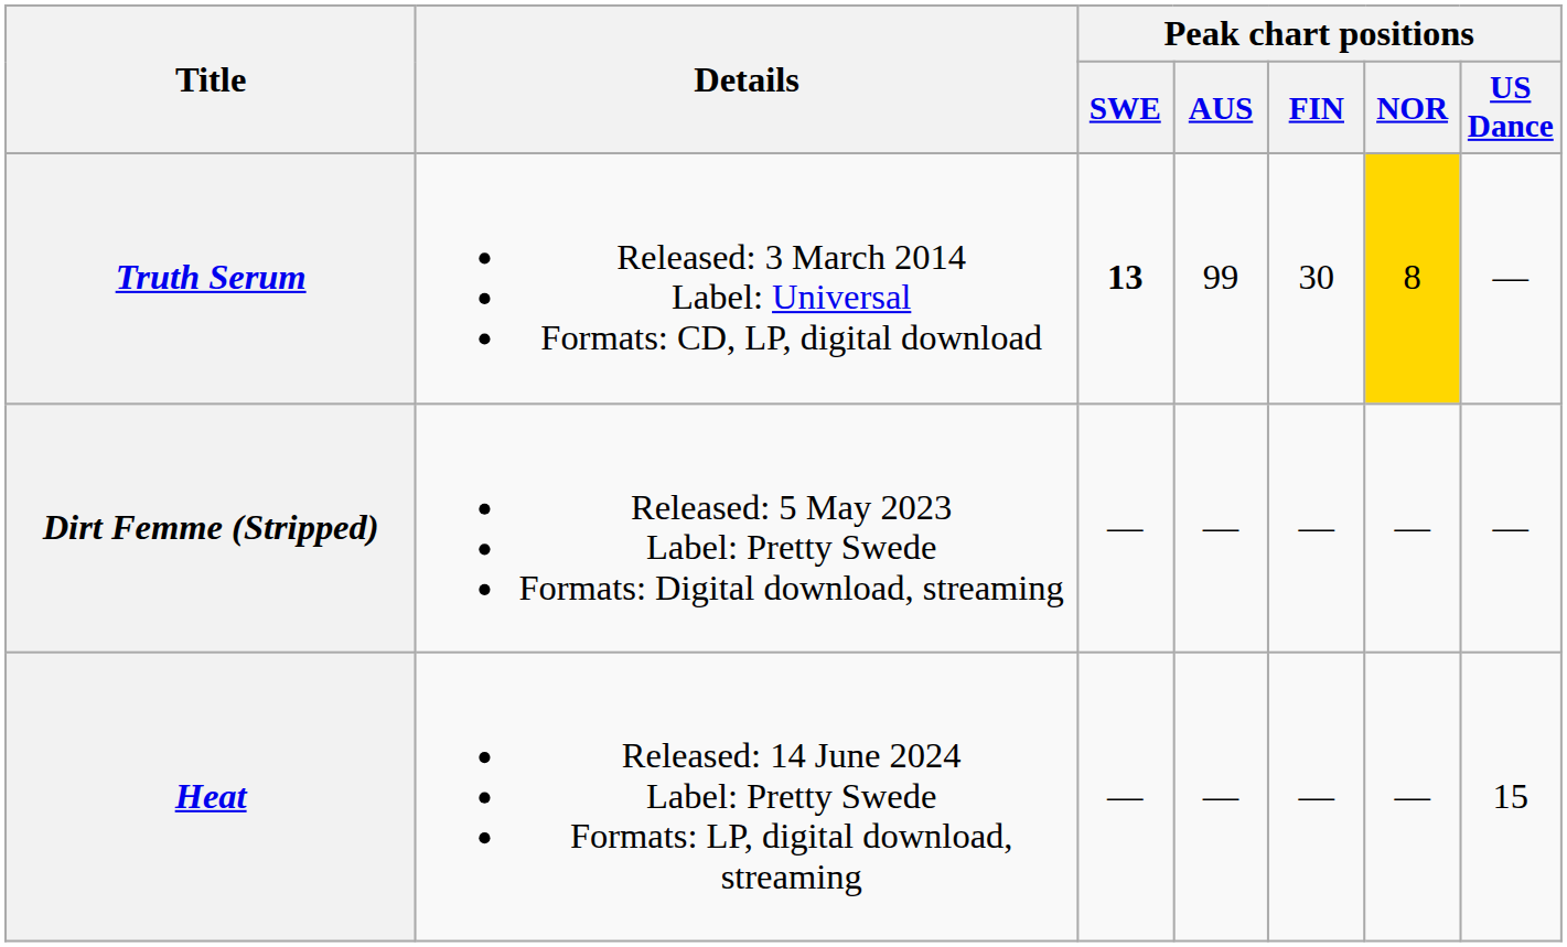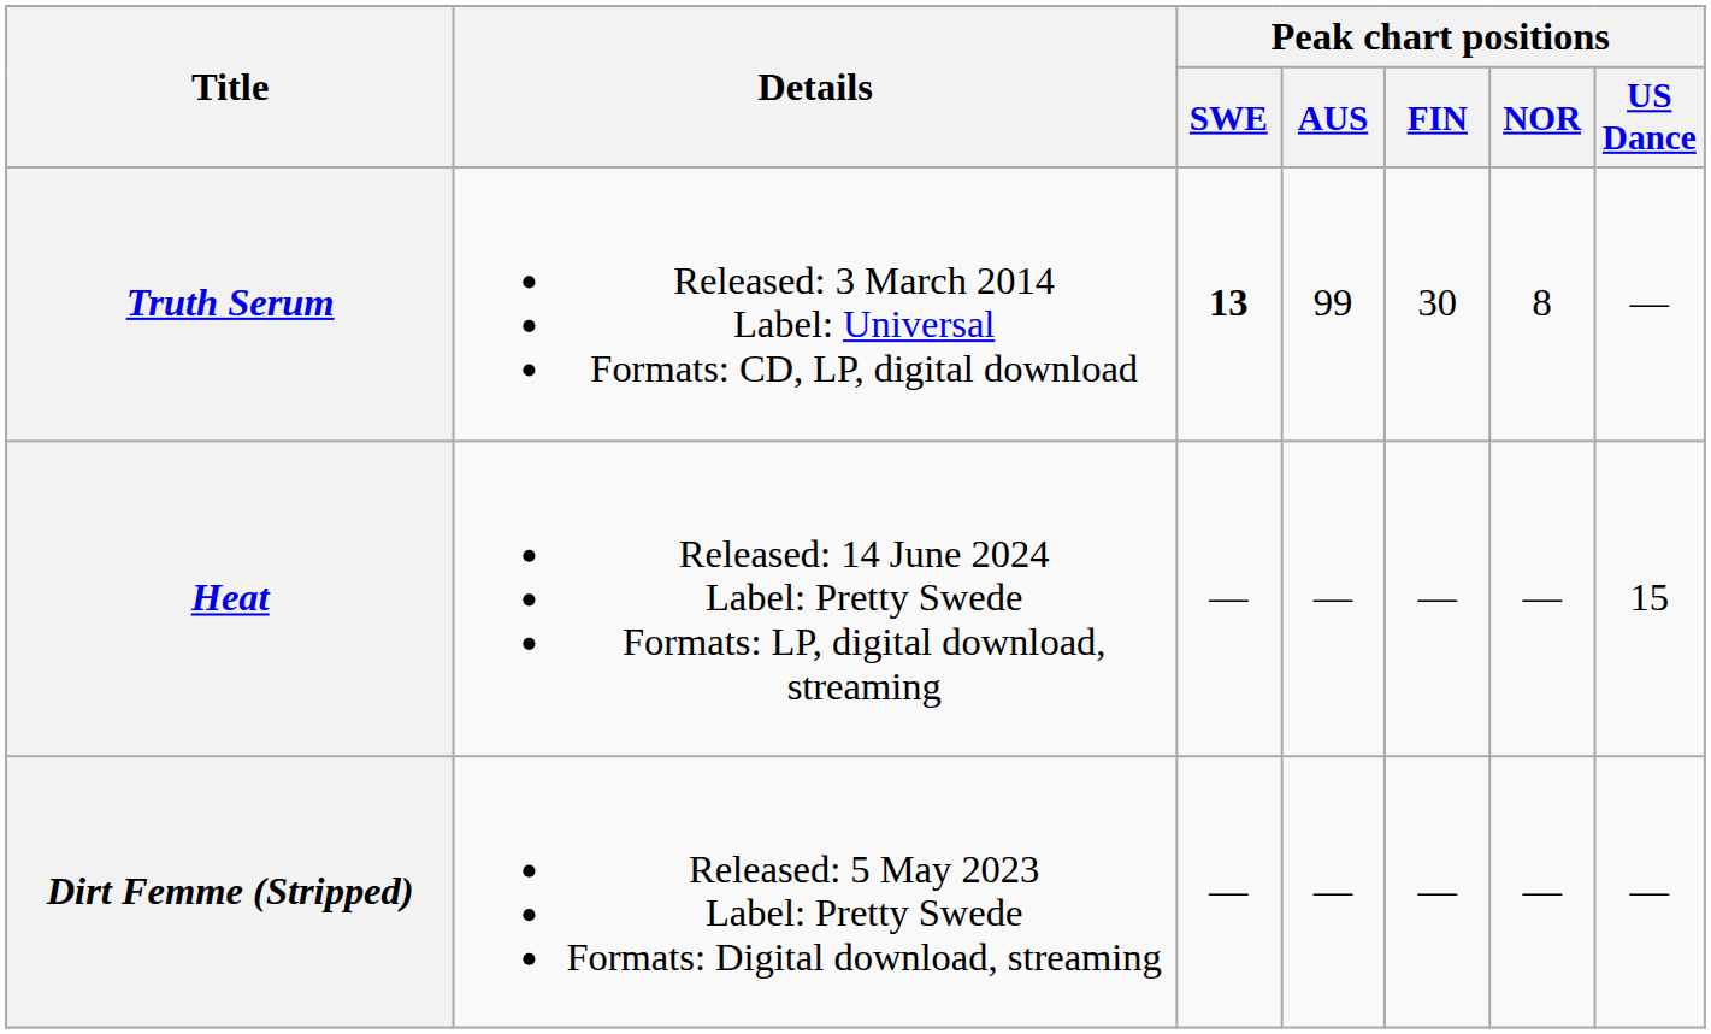Truth Serum | Peak chart positions / NOR: gold background -> no background
rows swapped: Dirt Femme (Stripped) <-> Heat
